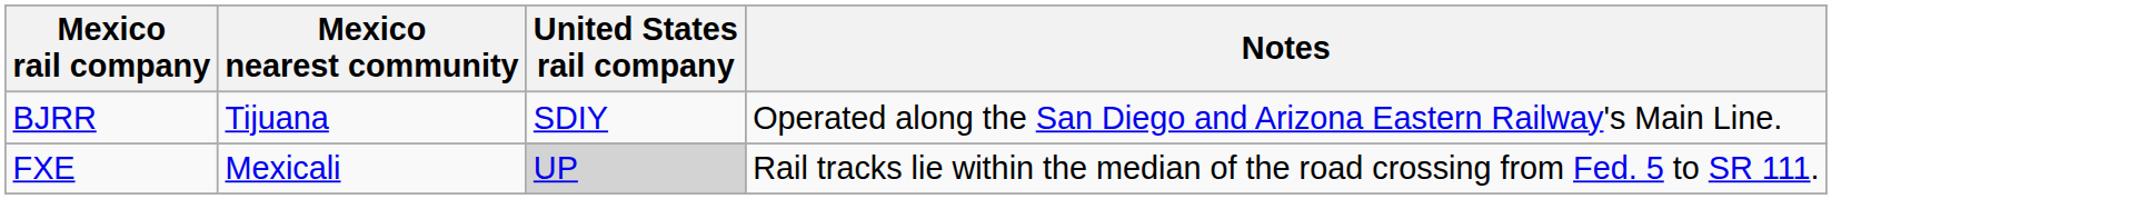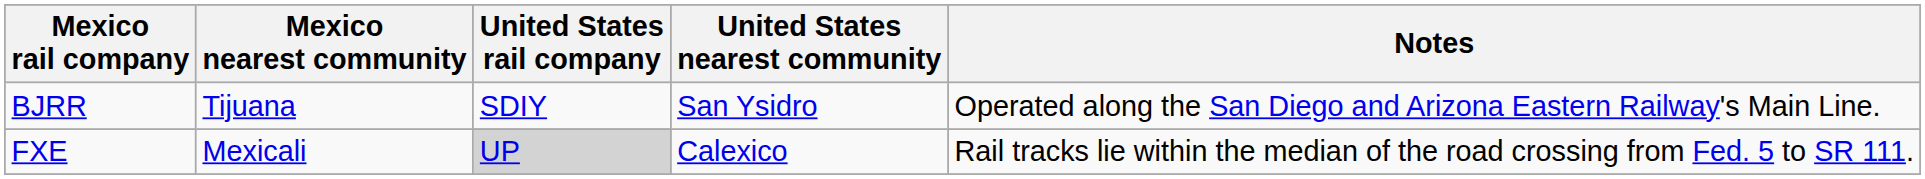+ column: United States nearest community | San Ysidro | Calexico
